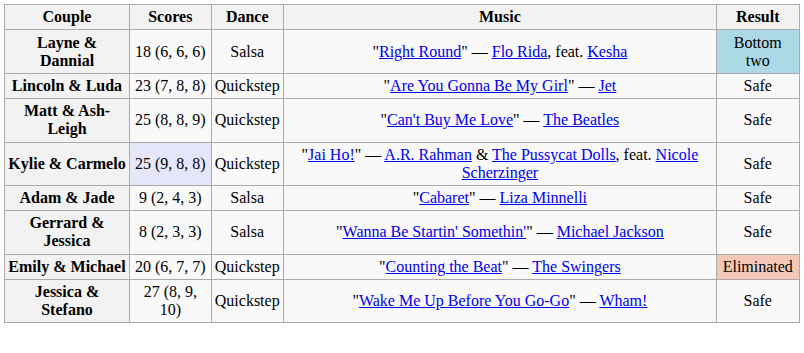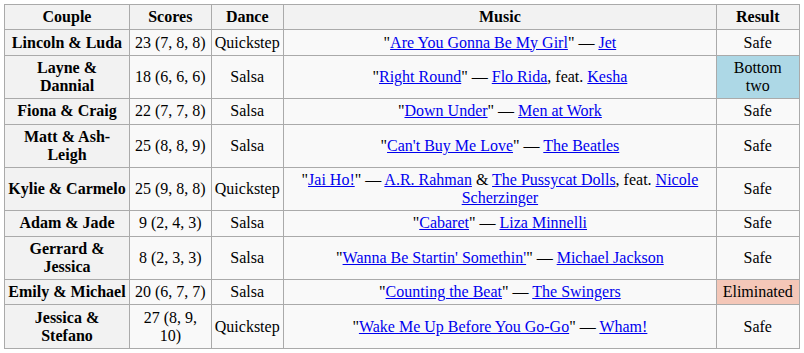rows swapped: Layne & Dannial <-> Lincoln & Luda
+ row: Fiona & Craig | 22 (7, 7, 8) | Salsa | "Down Under" — Men at Work | Safe
Matt & Ash-Leigh | Dance: Quickstep -> Salsa
Kylie & Carmelo | Scores: lavender background -> no background
Emily & Michael | Dance: Quickstep -> Salsa
